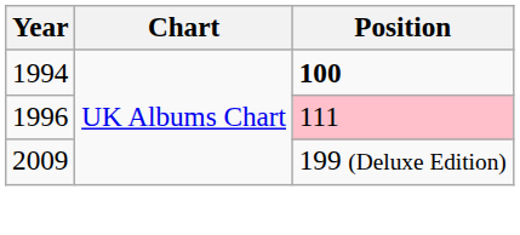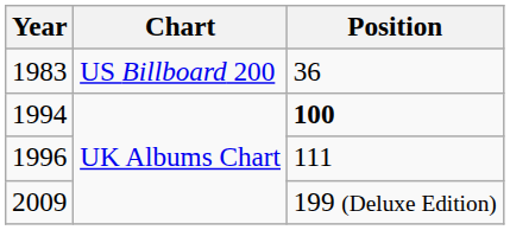+ row: 1983 | US Billboard 200 | 36
1996 | Position: pink background -> no background
